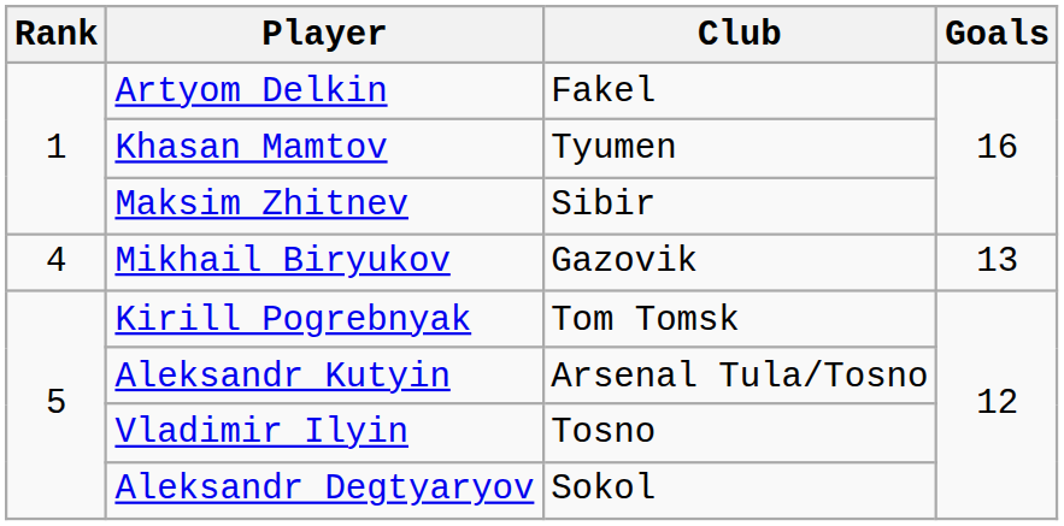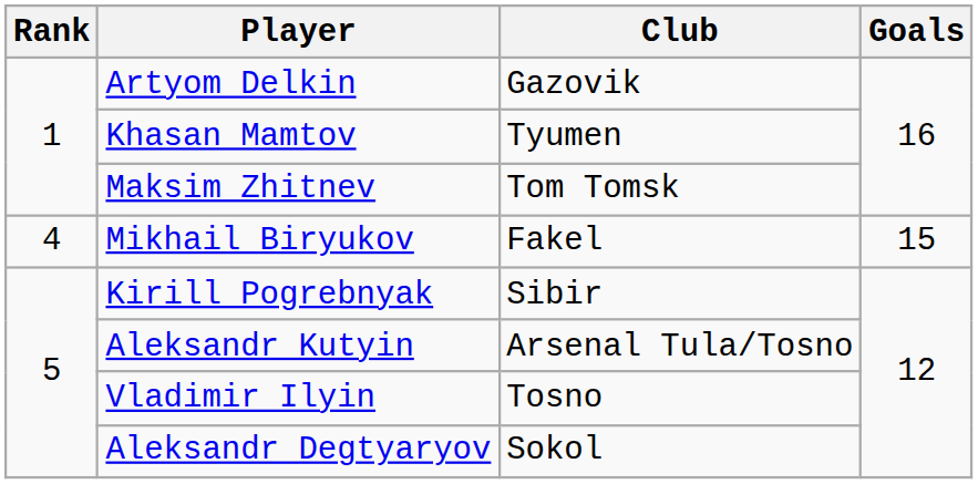Artyom Delkin | Club: Fakel -> Gazovik
Maksim Zhitnev | Club: Sibir -> Tom Tomsk
Mikhail Biryukov | Club: Gazovik -> Fakel
Mikhail Biryukov | Goals: 13 -> 15
Kirill Pogrebnyak | Club: Tom Tomsk -> Sibir
